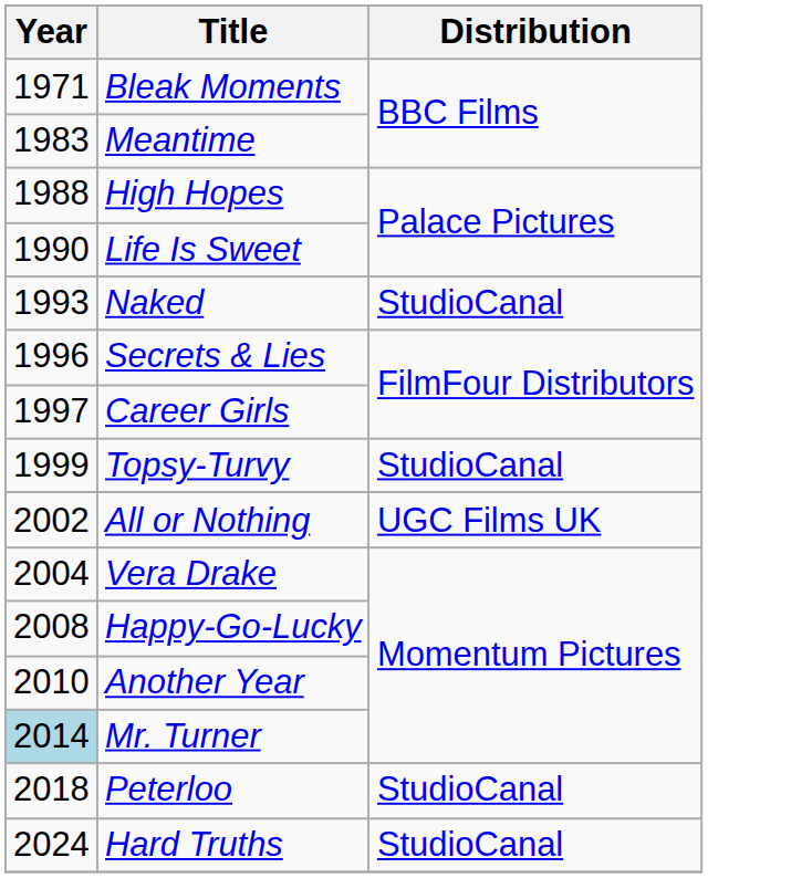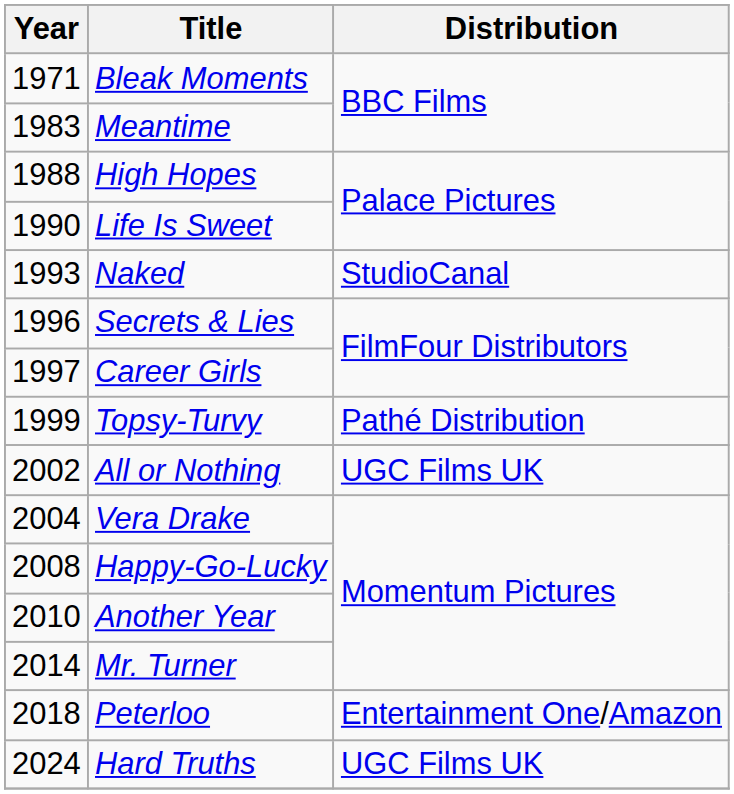Topsy-Turvy | Distribution: StudioCanal -> Pathé Distribution
Mr. Turner | Year: lightblue background -> no background
Peterloo | Distribution: StudioCanal -> Entertainment One/Amazon
Hard Truths | Distribution: StudioCanal -> UGC Films UK
